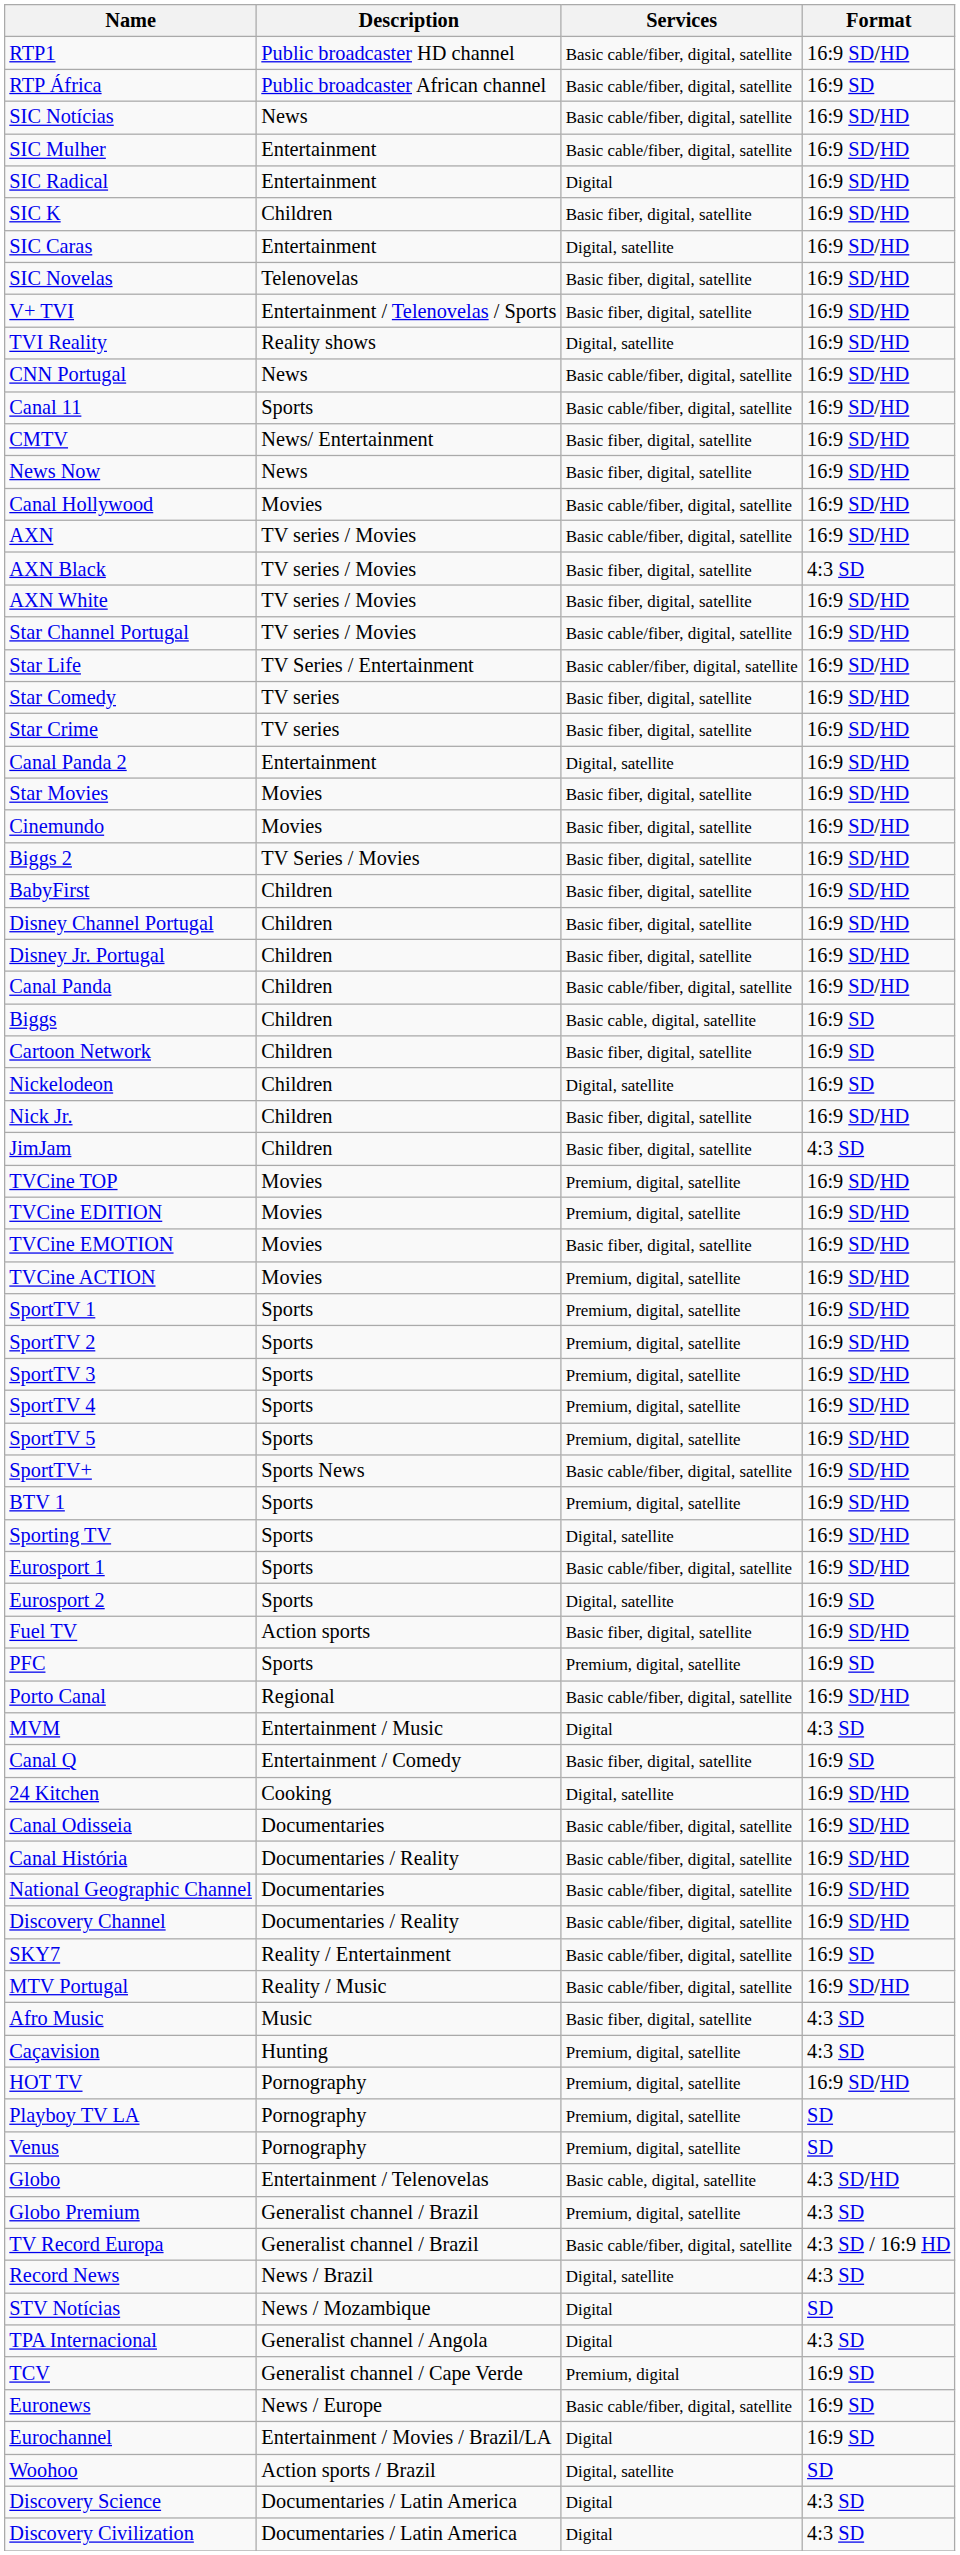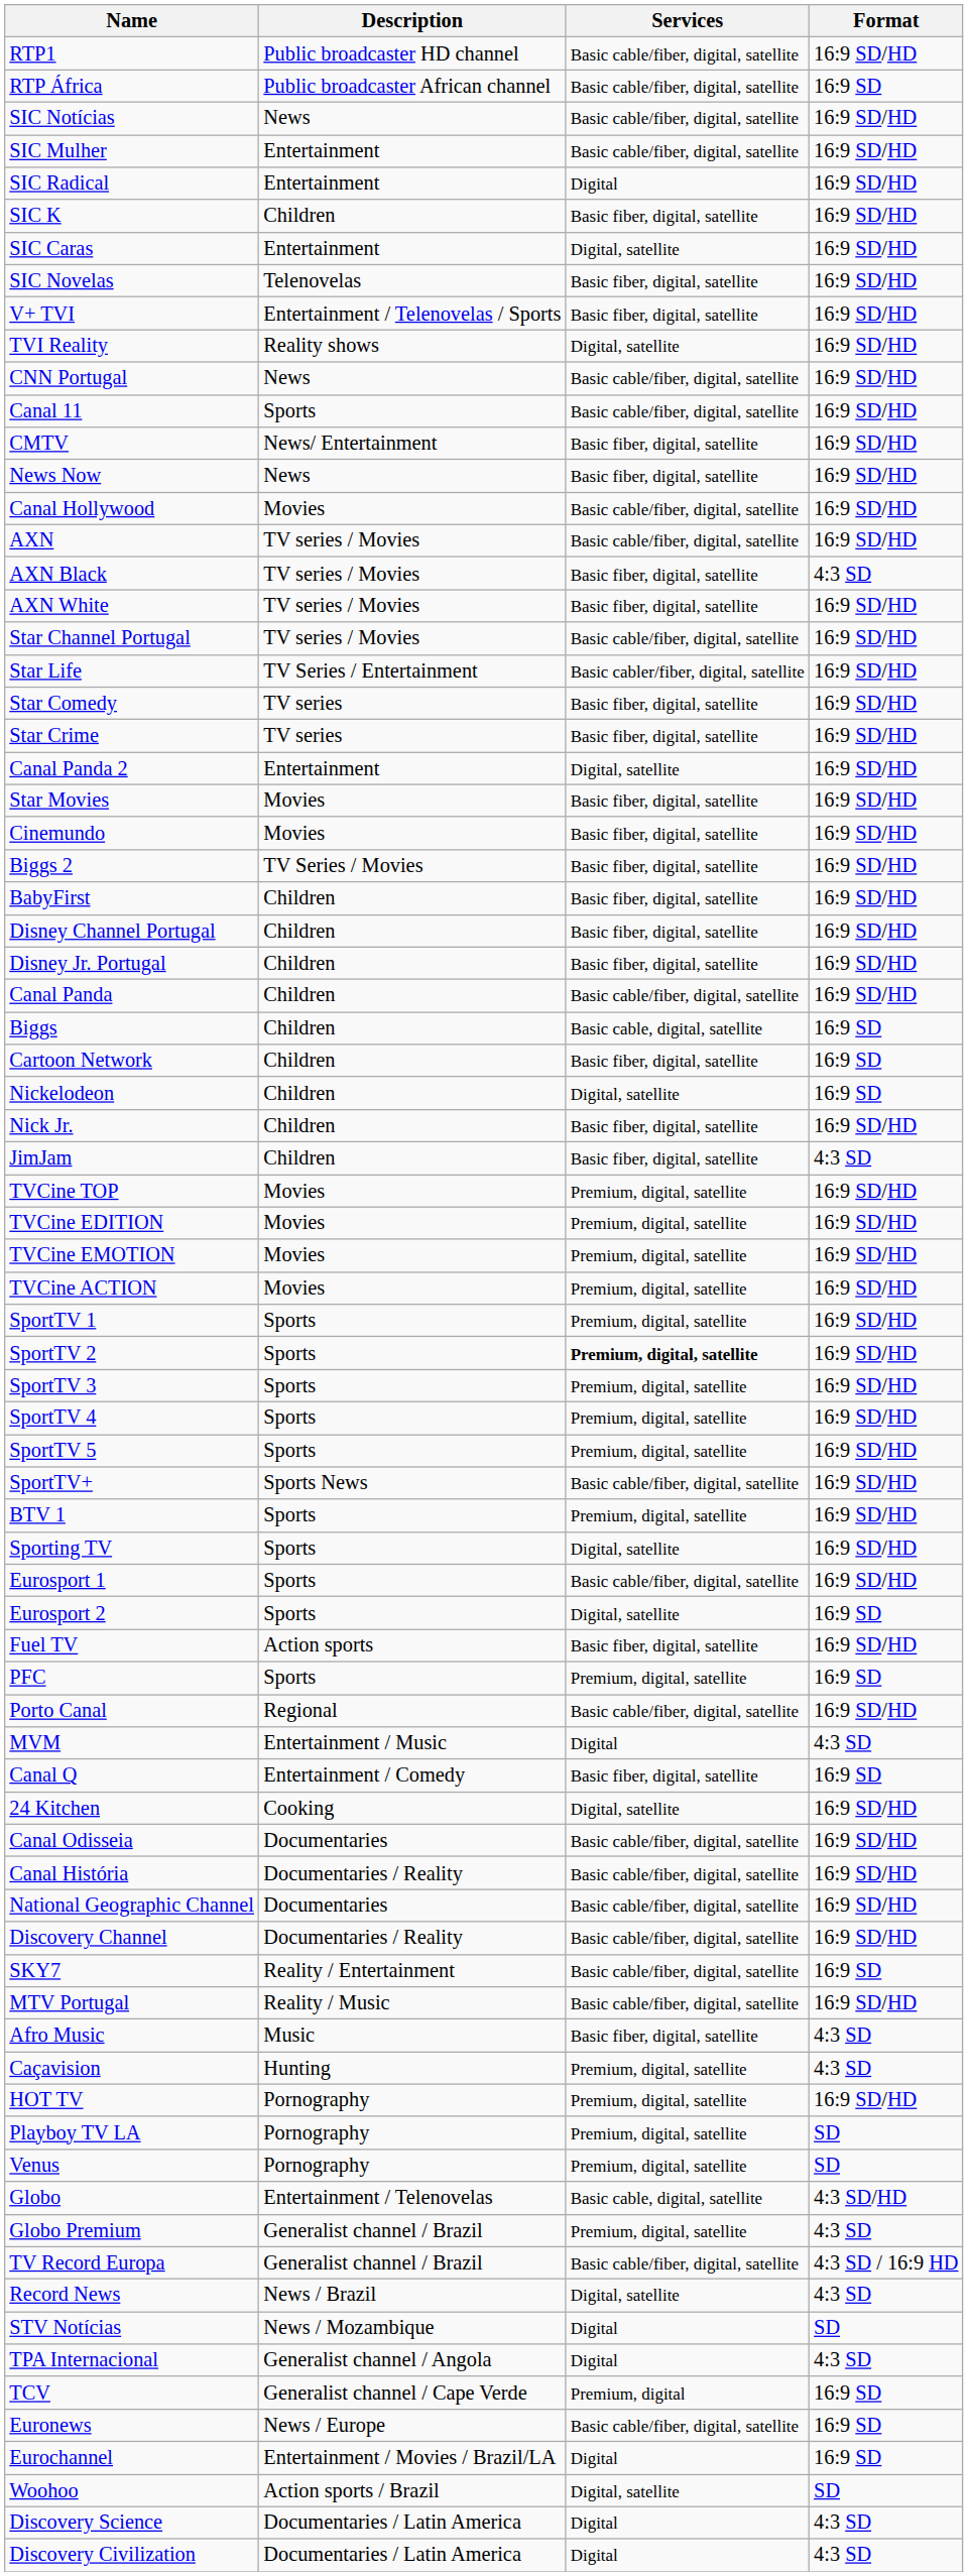TVCine EMOTION | Services: Basic fiber, digital, satellite -> Premium, digital, satellite
SportTV 2 | Services: normal -> bold
